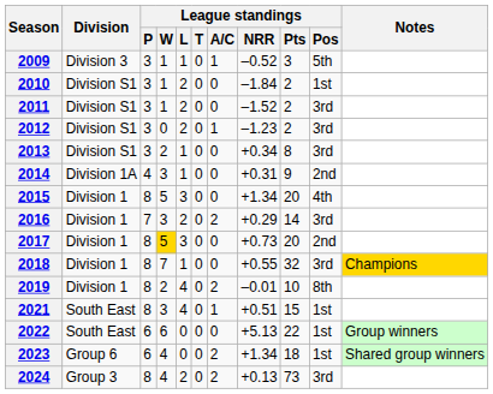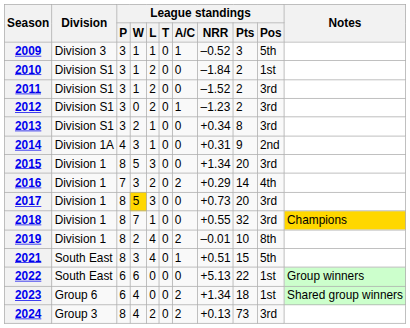2015 | League standings / Pos: 4th -> 3rd
2016 | League standings / Pos: 3rd -> 4th
2017 | League standings / Pos: 2nd -> 3rd
2021 | League standings / Pos: 1st -> 5th
